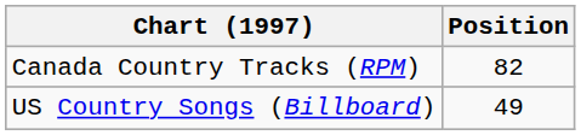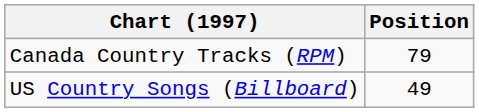Canada Country Tracks (RPM) | Position: 82 -> 79
